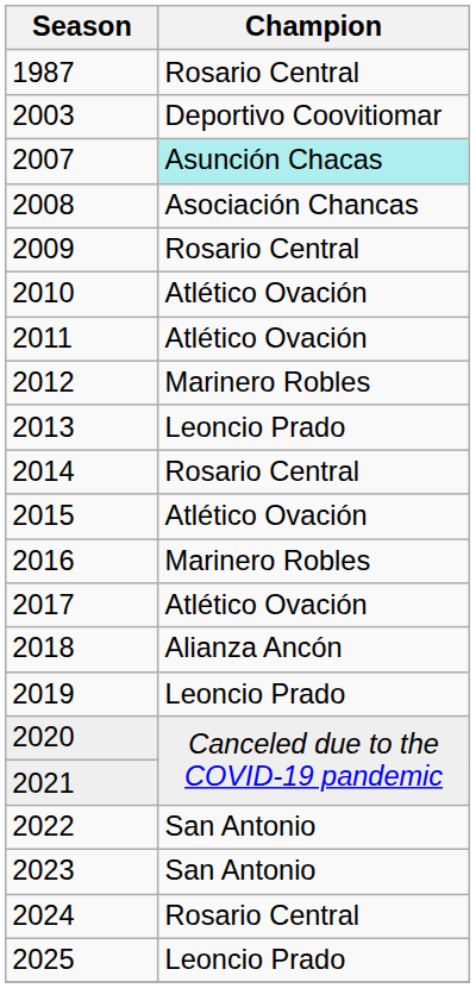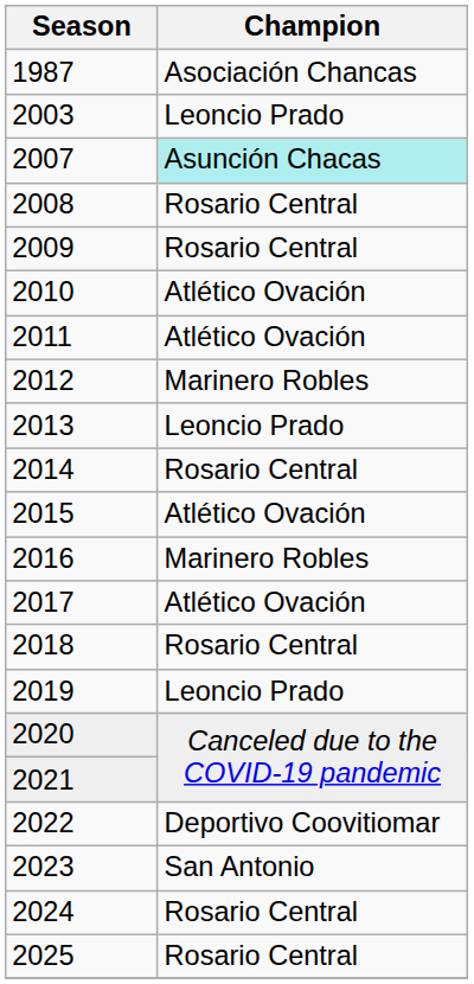1987 | Champion: Rosario Central -> Asociación Chancas
2003 | Champion: Deportivo Coovitiomar -> Leoncio Prado
2008 | Champion: Asociación Chancas -> Rosario Central
2018 | Champion: Alianza Ancón -> Rosario Central
2022 | Champion: San Antonio -> Deportivo Coovitiomar
2025 | Champion: Leoncio Prado -> Rosario Central
